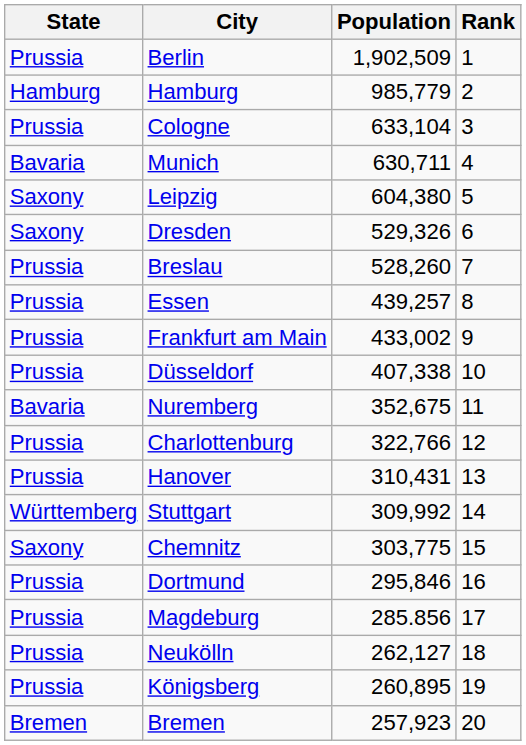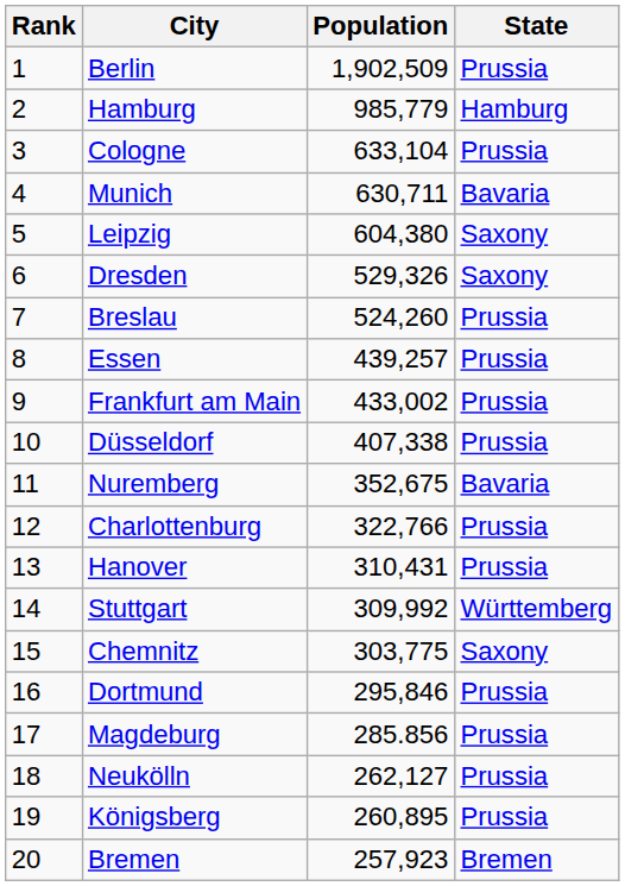columns swapped: Rank <-> State
Breslau | Population: 528,260 -> 524,260
